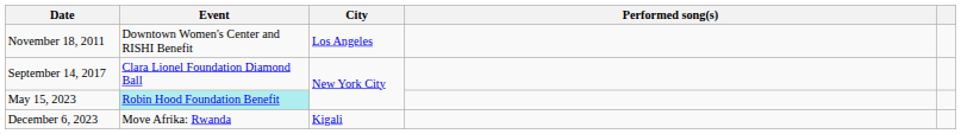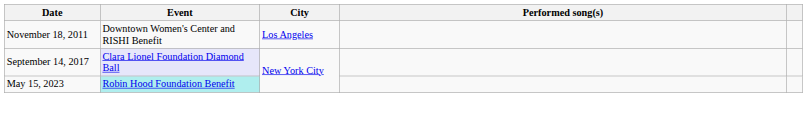September 14, 2017 | Event: no background -> lavender background
- row: December 6, 2023 | Move Afrika: Rwanda | Kigali
